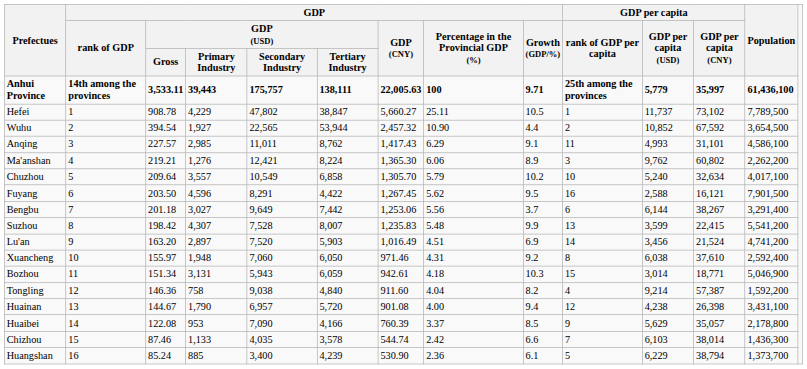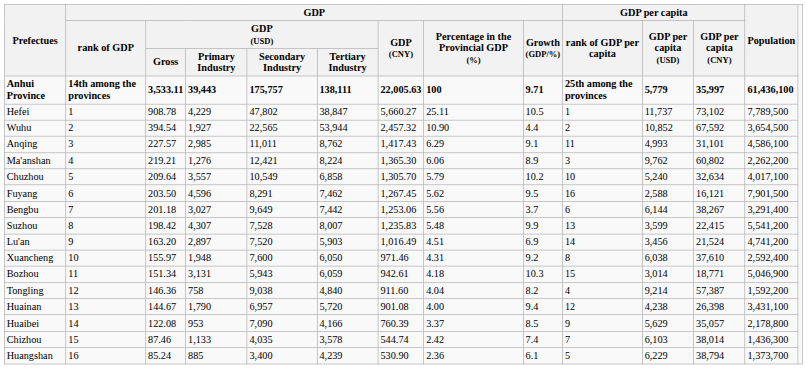Fuyang | GDP / GDP (USD) / Tertiary Industry: 4,422 -> 7,462
Xuancheng | GDP / GDP (USD) / Secondary Industry: 7,060 -> 7,600
Chizhou | GDP / Growth (GDP/%): 6.6 -> 7.4
